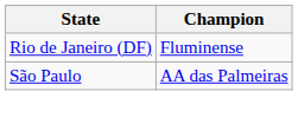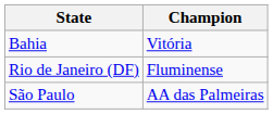+ row: Bahia | Vitória
